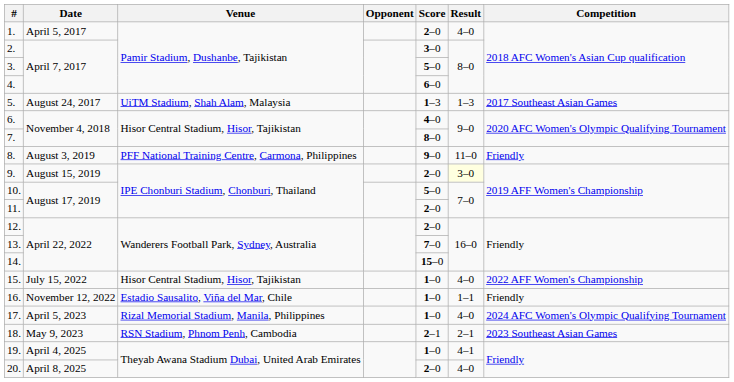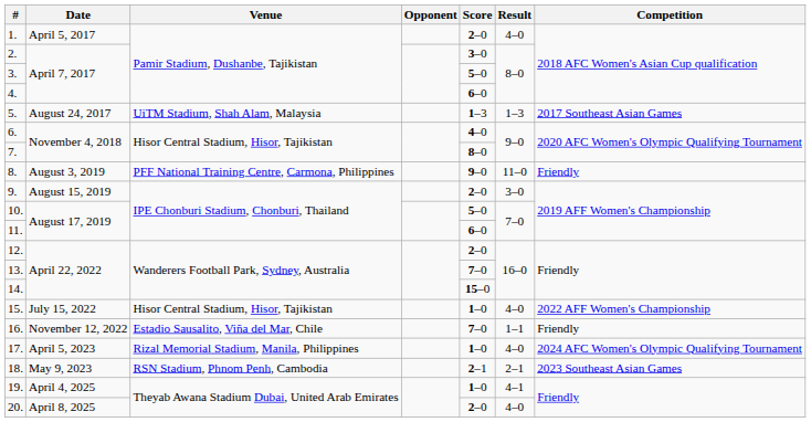9. | Result: lightyellow background -> no background
11. | Score: 2–0 -> 6–0
16. | Score: 1–0 -> 7–0
